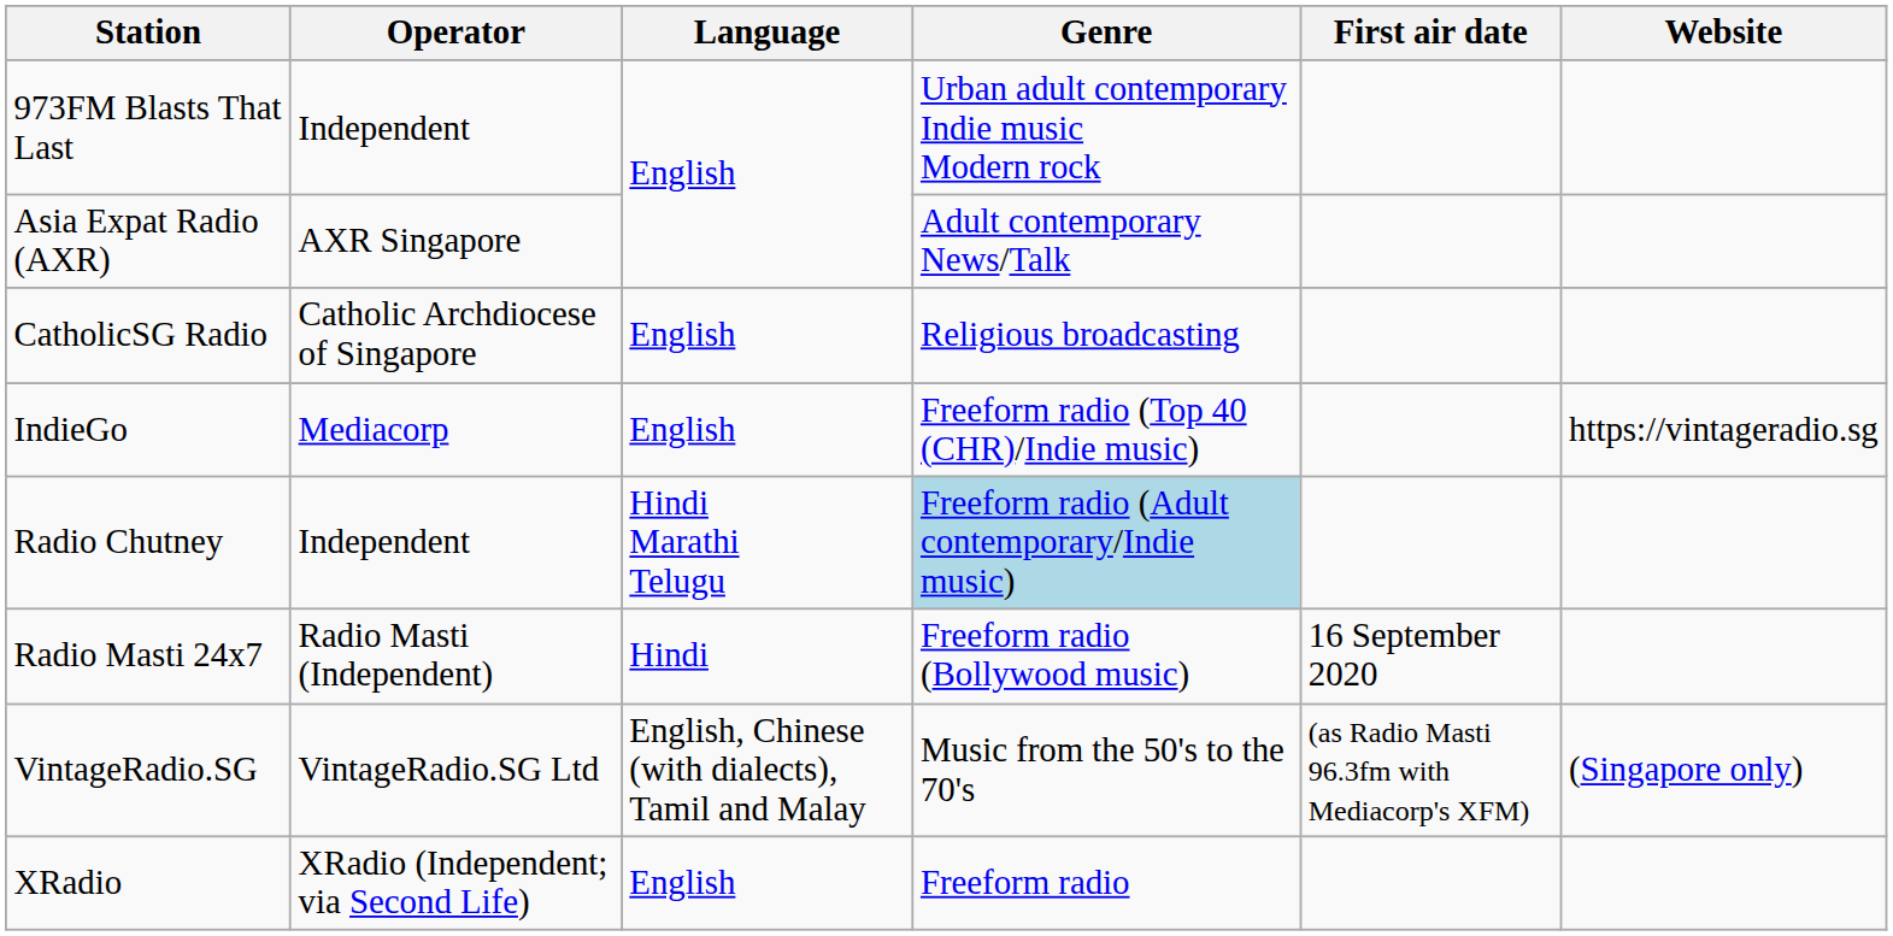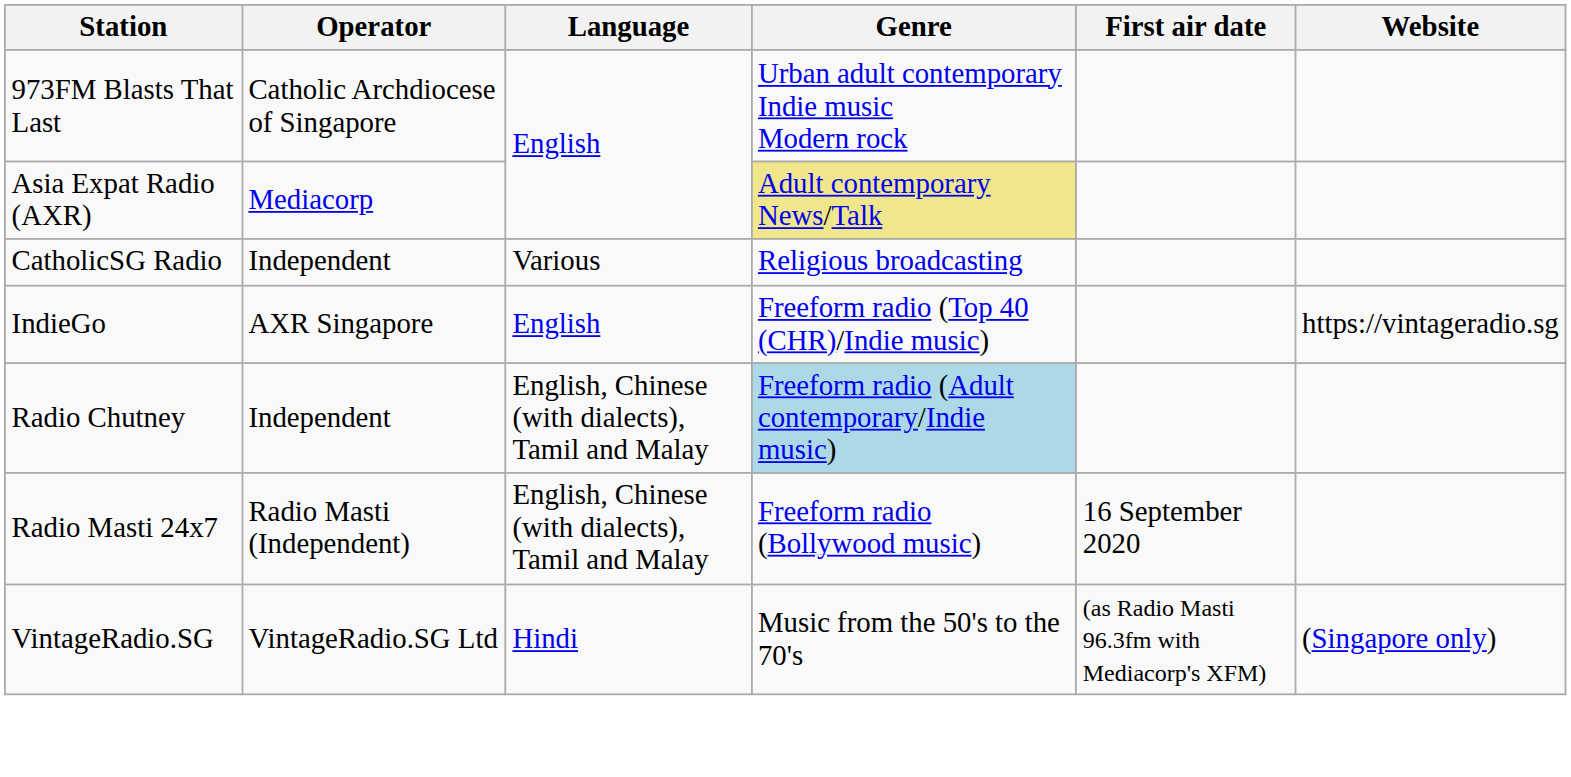973FM Blasts That Last | Operator: Independent -> Catholic Archdiocese of Singapore
Asia Expat Radio (AXR) | Operator: AXR Singapore -> Mediacorp
Asia Expat Radio (AXR) | Genre: no background -> khaki background
CatholicSG Radio | Operator: Catholic Archdiocese of Singapore -> Independent
CatholicSG Radio | Language: English -> Various
IndieGo | Operator: Mediacorp -> AXR Singapore
Radio Chutney | Language: Hindi Marathi Telugu -> English, Chinese (with dialects), Tamil and Malay
Radio Masti 24x7 | Language: Hindi -> English, Chinese (with dialects), Tamil and Malay
VintageRadio.SG | Language: English, Chinese (with dialects), Tamil and Malay -> Hindi
- row: XRadio | XRadio (Independent; via Second Life) | English | Freeform radio
